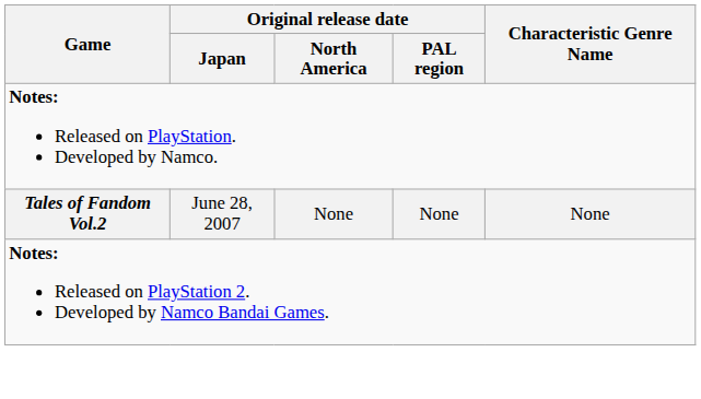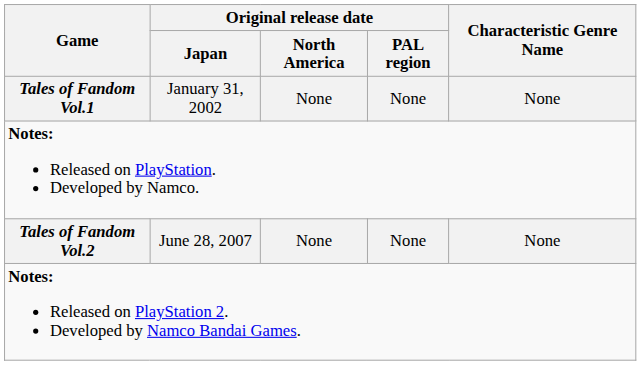+ row: Tales of Fandom Vol.1 | January 31, 2002 | None | None | None
